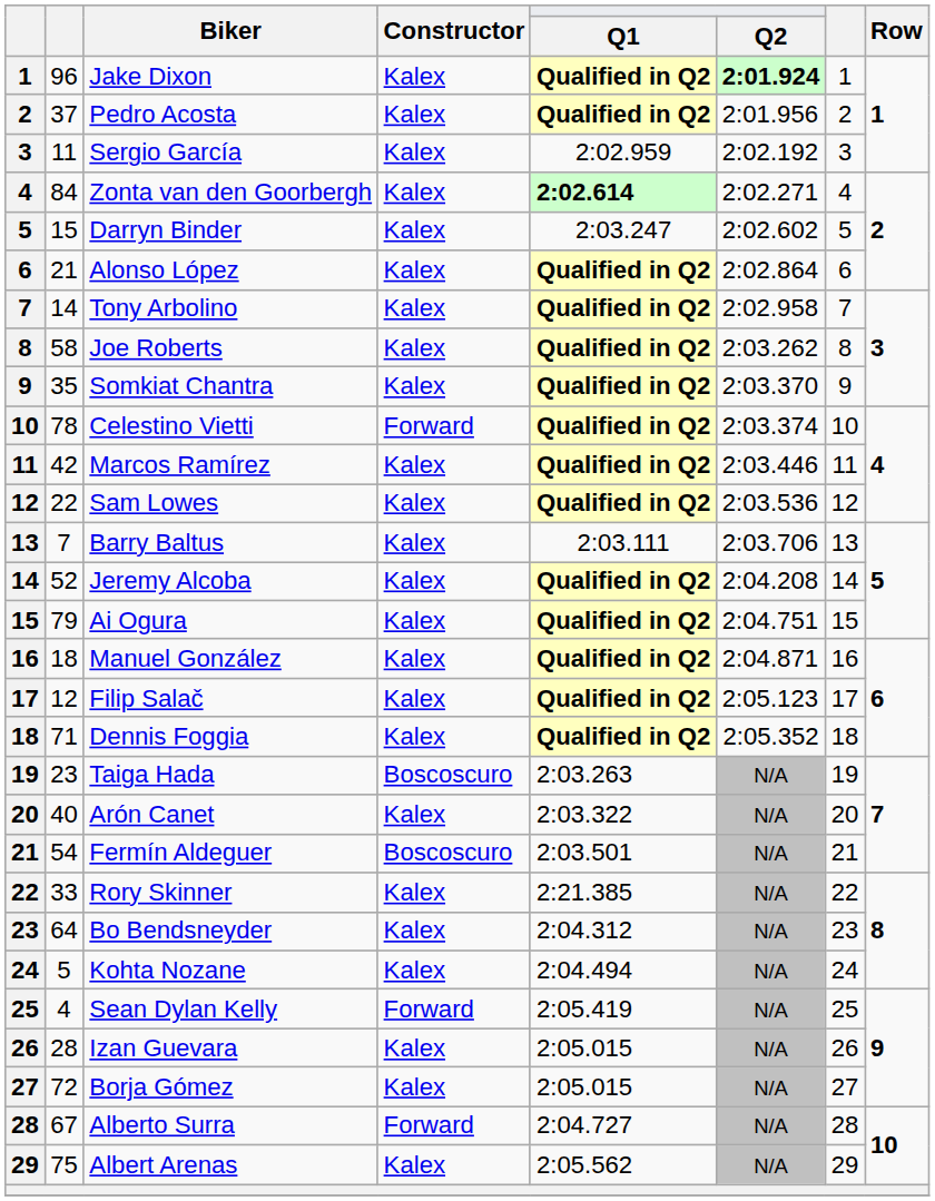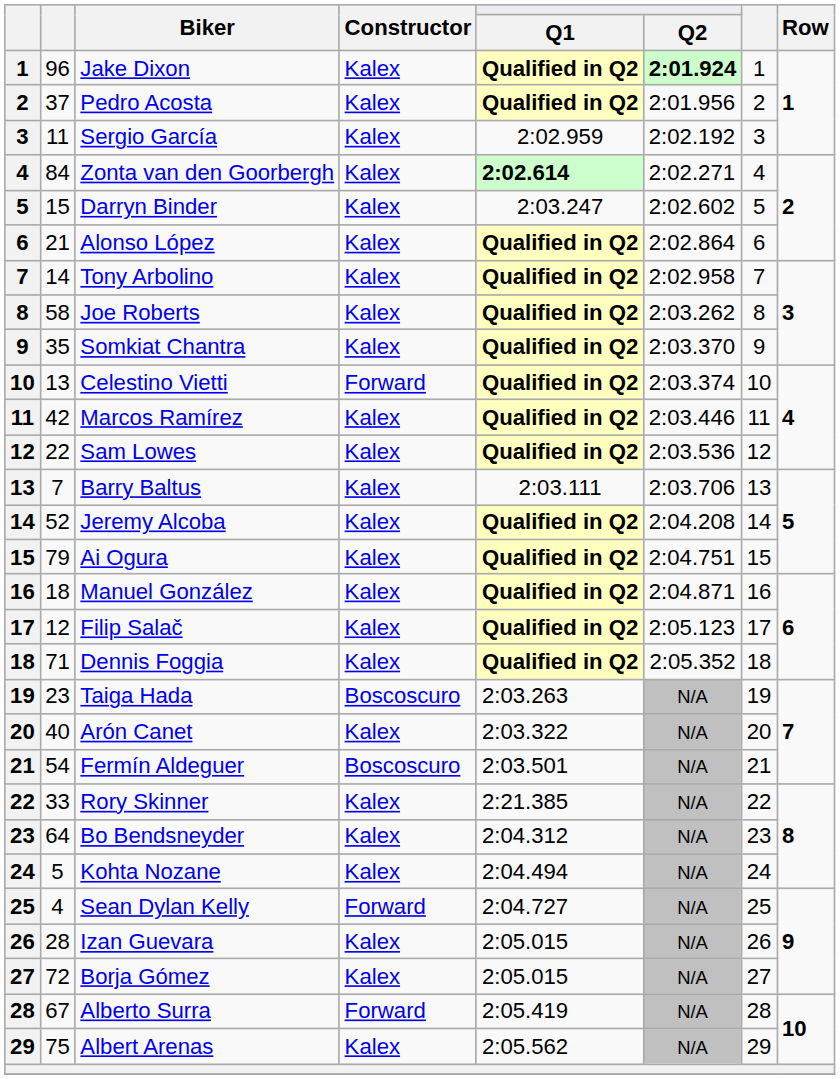Celestino Vietti | column 2: 78 -> 13
Sean Dylan Kelly | Q1: 2:05.419 -> 2:04.727
Alberto Surra | Q1: 2:04.727 -> 2:05.419
